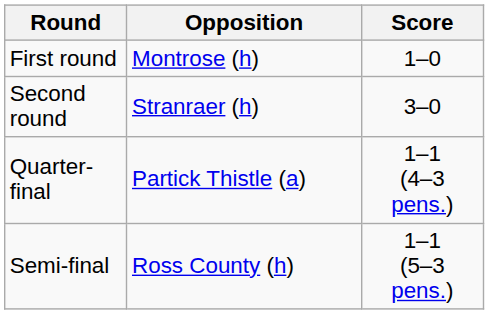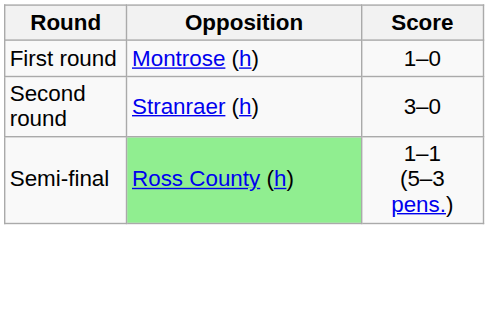- row: Quarter-final | Partick Thistle (a) | 1–1 (4–3 pens.)
Semi-final | Opposition: no background -> lightgreen background
